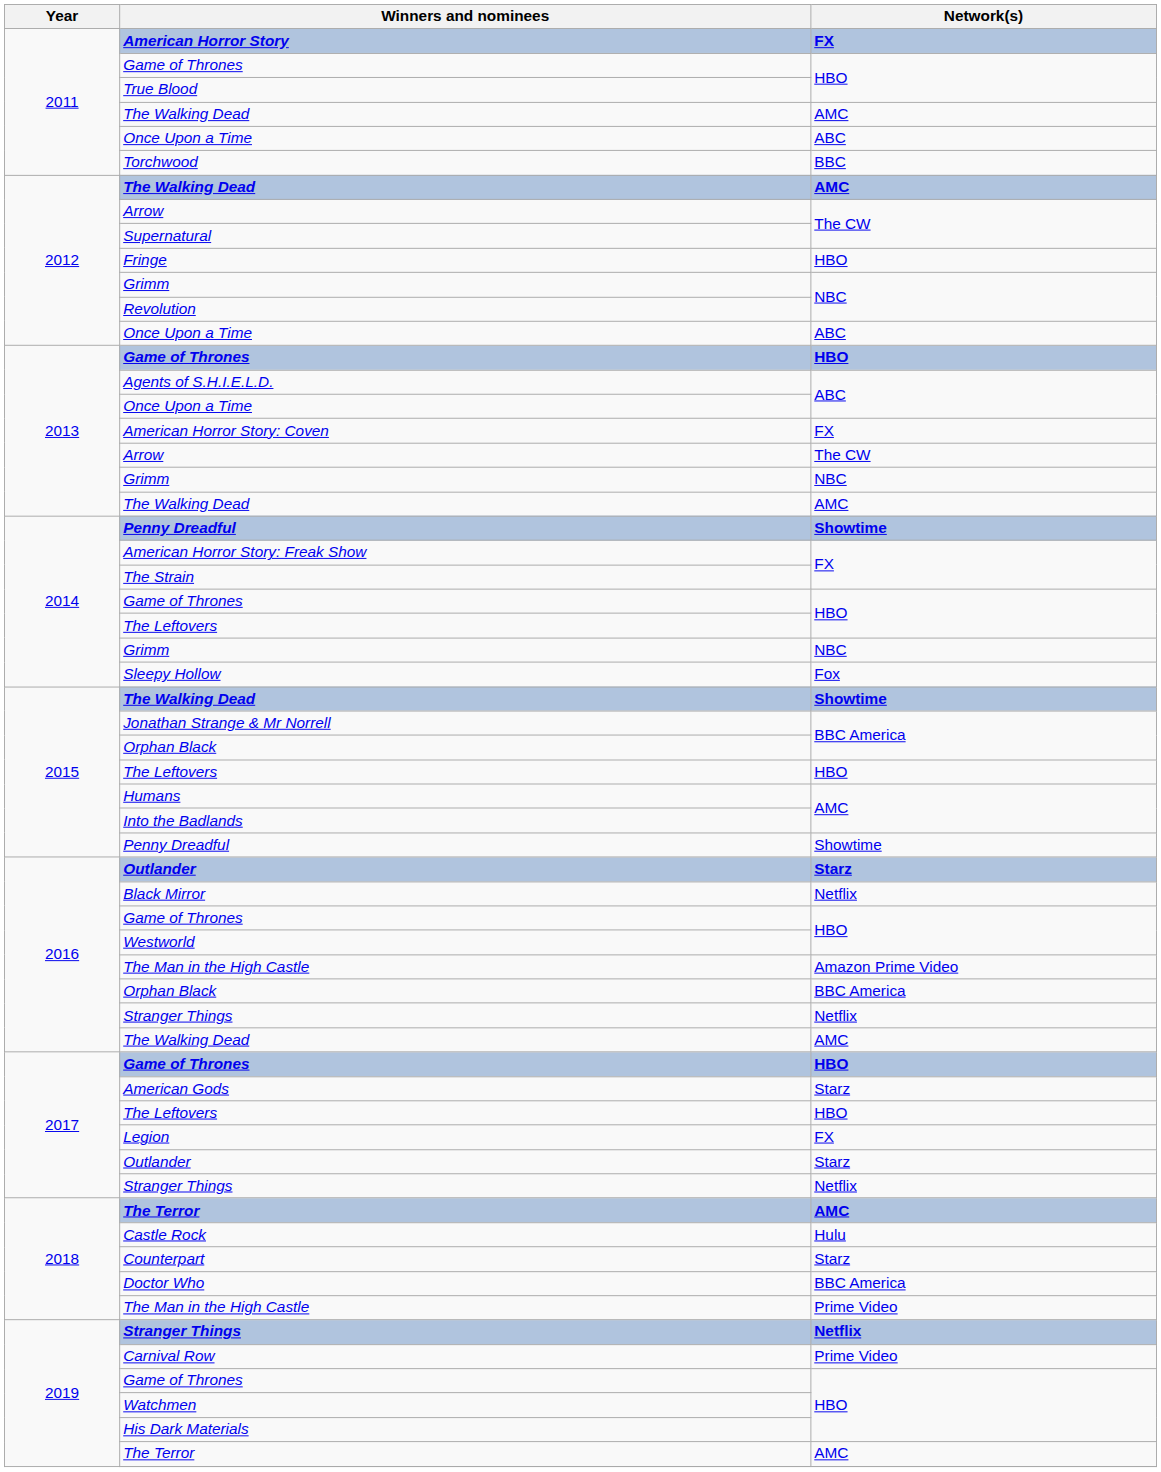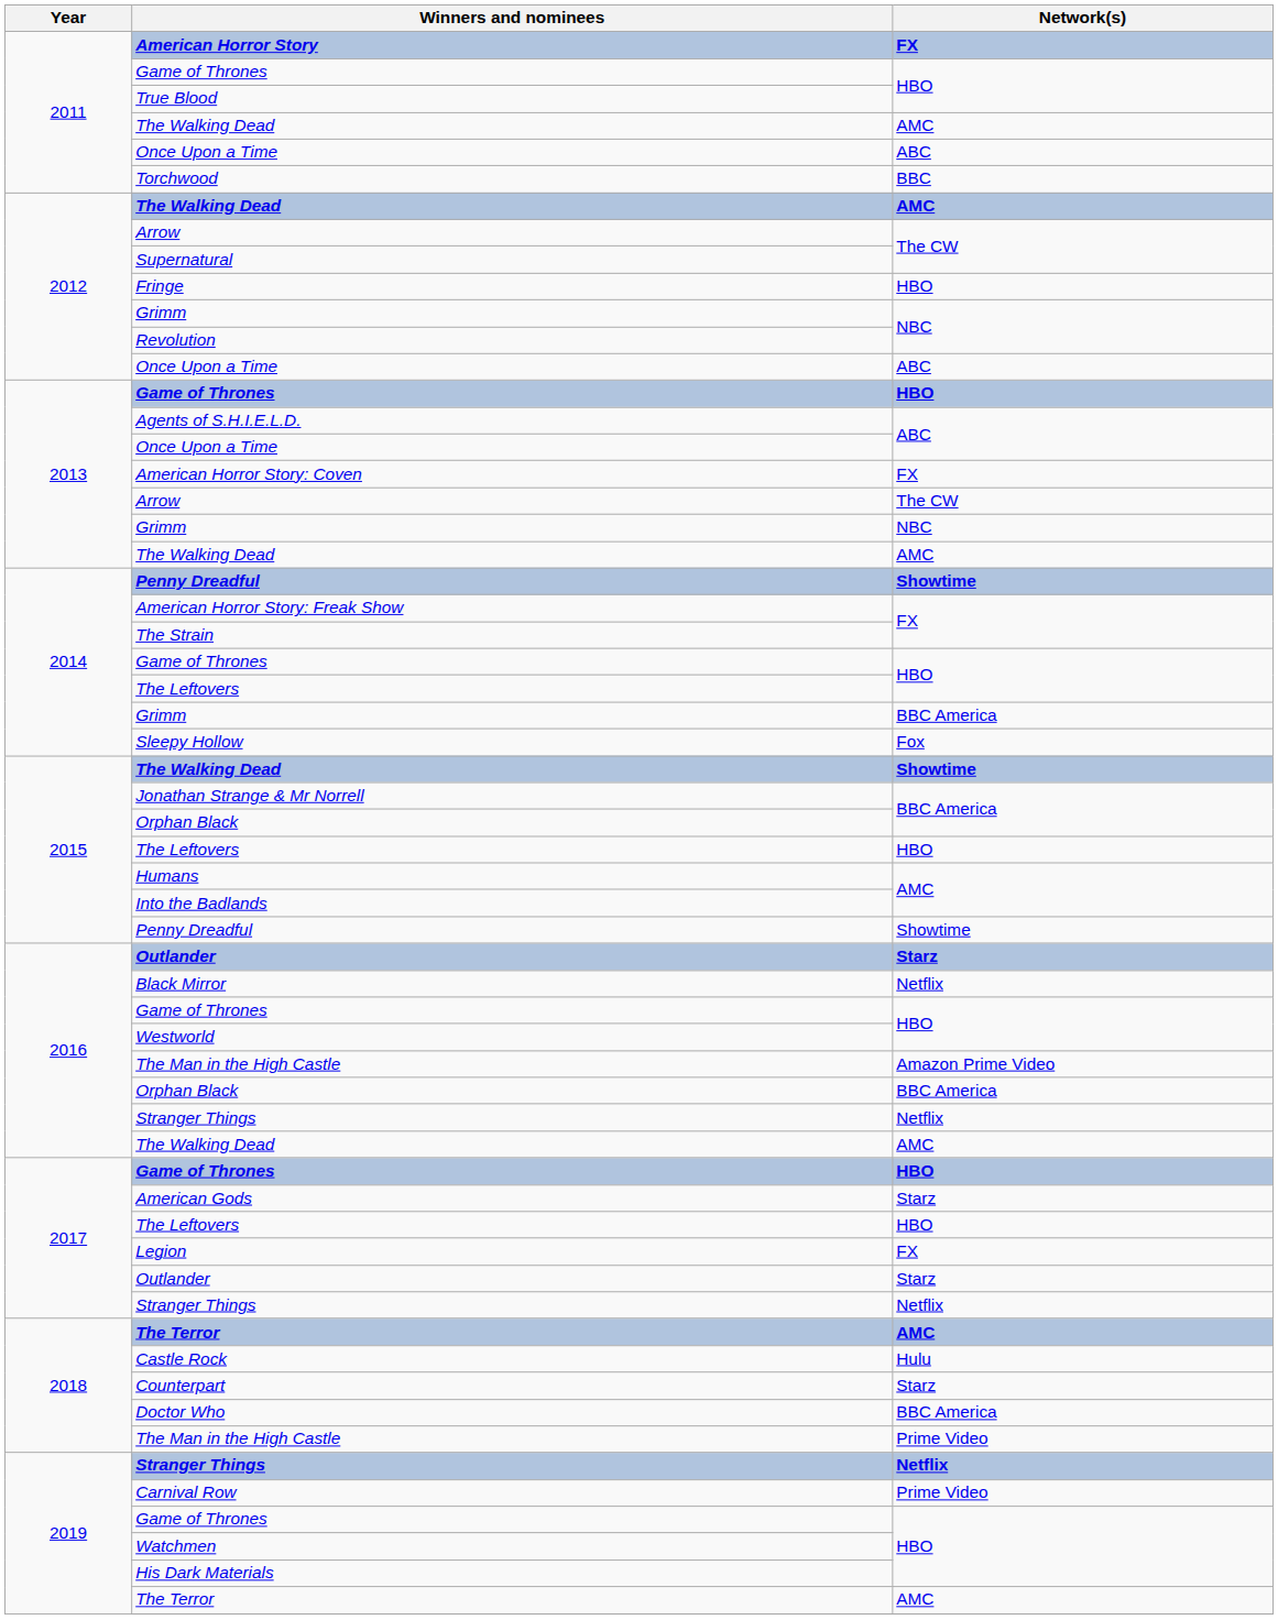2014 / Grimm | Network(s): NBC -> BBC America
